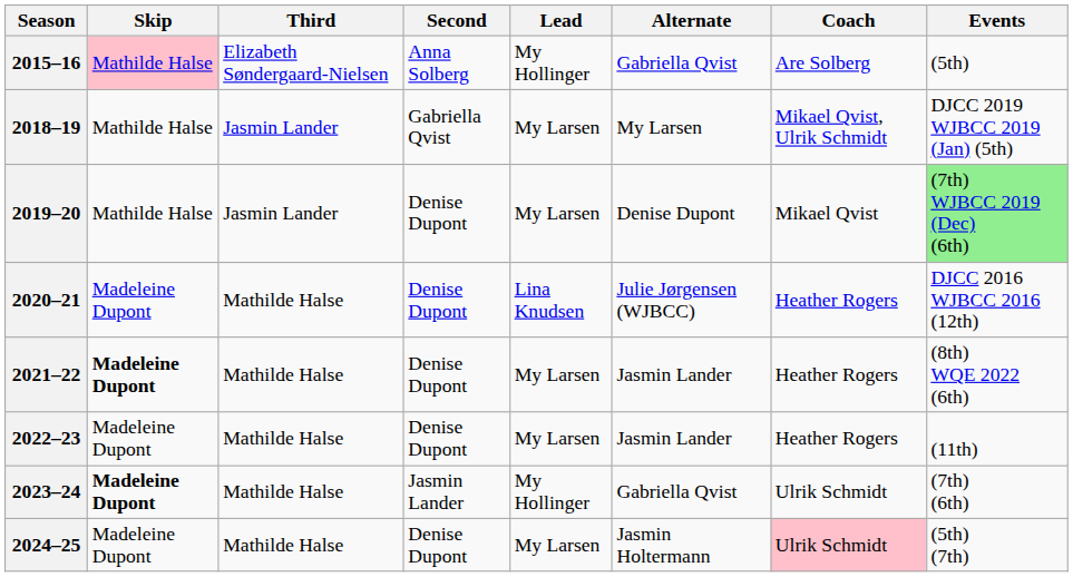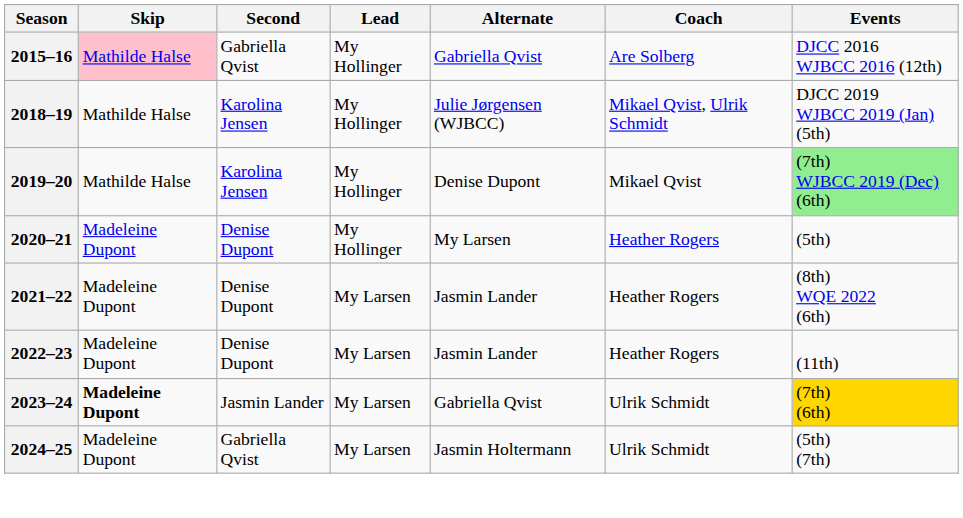- column: Third | Elizabeth Søndergaard-Nielsen | Jasmin Lander | Jasmin Lander | Mathilde Halse | Mathilde Halse | Mathilde Halse | Mathilde Halse | Mathilde Halse
2015–16 | Second: Anna Solberg -> Gabriella Qvist
2015–16 | Events: (5th) -> DJCC 2016 WJBCC 2016 (12th)
2018–19 | Second: Gabriella Qvist -> Karolina Jensen
2018–19 | Lead: My Larsen -> My Hollinger
2018–19 | Alternate: My Larsen -> Julie Jørgensen (WJBCC)
2019–20 | Second: Denise Dupont -> Karolina Jensen
2019–20 | Lead: My Larsen -> My Hollinger
2020–21 | Lead: Lina Knudsen -> My Hollinger
2020–21 | Alternate: Julie Jørgensen (WJBCC) -> My Larsen
2020–21 | Events: DJCC 2016 WJBCC 2016 (12th) -> (5th)
2021–22 | Skip: bold -> normal
2023–24 | Lead: My Hollinger -> My Larsen
2023–24 | Events: no background -> gold background
2024–25 | Second: Denise Dupont -> Gabriella Qvist
2024–25 | Coach: pink background -> no background
